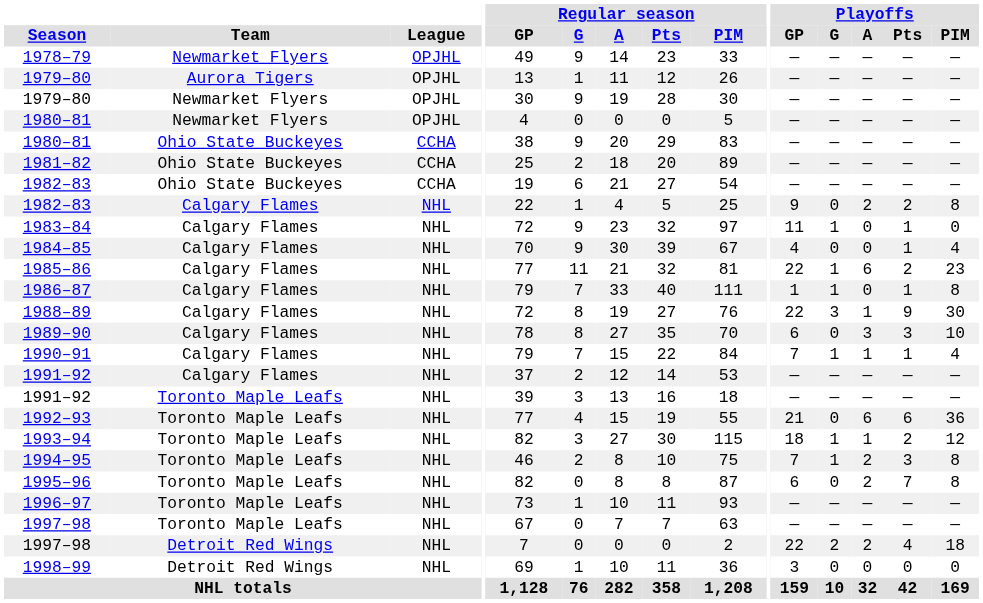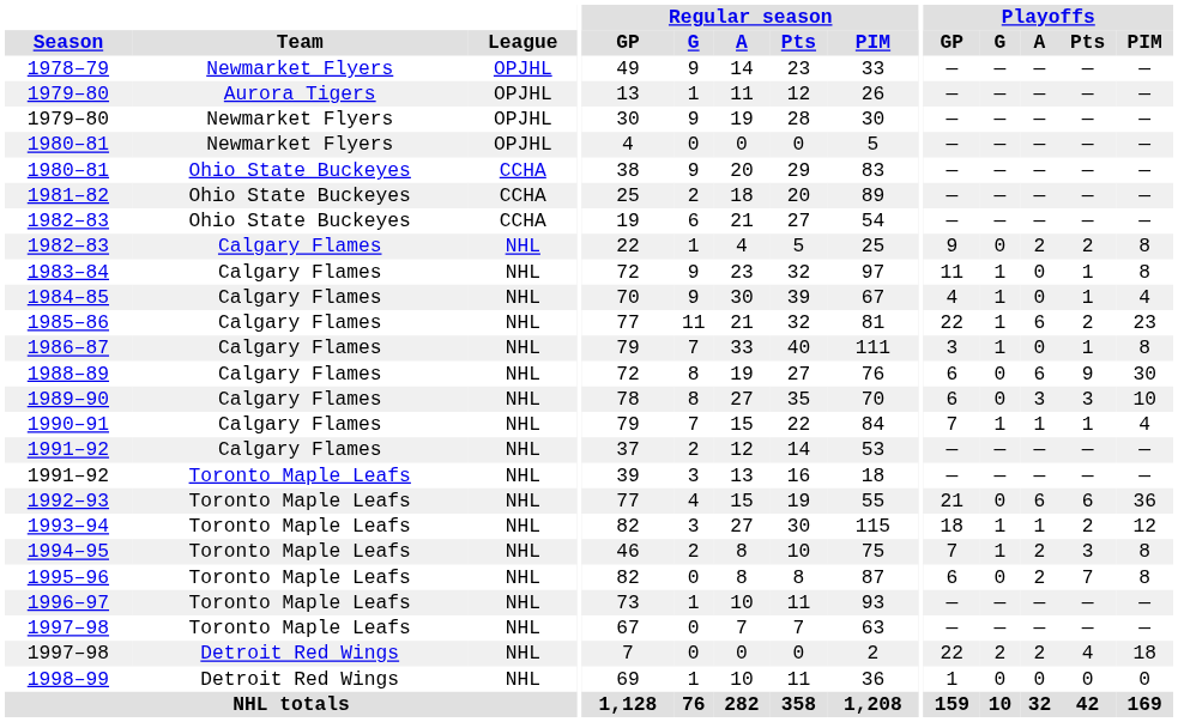1983–84 | Playoffs / PIM: 0 -> 8
1984–85 | Playoffs / G: 0 -> 1
1986–87 | Playoffs / GP: 1 -> 3
1988–89 | Playoffs / GP: 22 -> 6
1988–89 | Playoffs / G: 3 -> 0
1988–89 | Playoffs / A: 1 -> 6
1998–99 | Playoffs / GP: 3 -> 1
